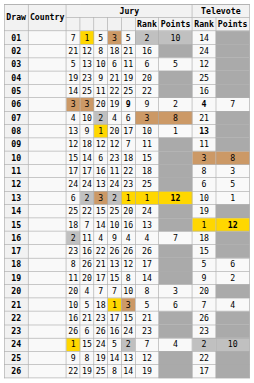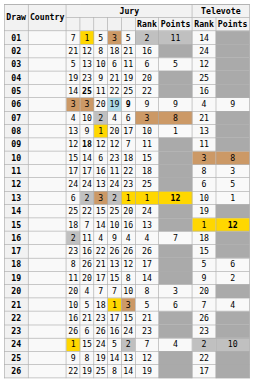01 | Jury / Points: 10 -> 11
05 | column 4: normal -> bold
06 | column 6: no background -> lightblue background
06 | Jury / Points: 2 -> 9
06 | Televote / Rank: bold -> normal
06 | Televote / Points: 7 -> 9
08 | Televote / Rank: bold -> normal
09 | column 4: normal -> bold
